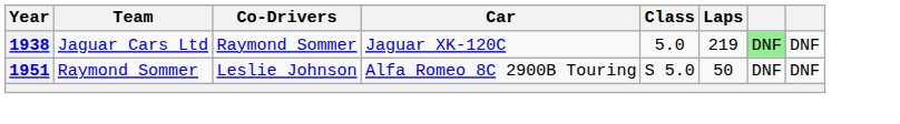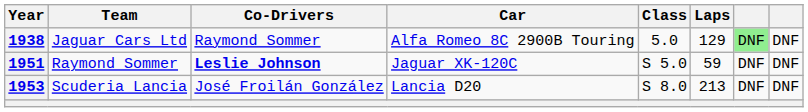1938 | Car: Jaguar XK-120C -> Alfa Romeo 8C 2900B Touring
1938 | Laps: 219 -> 129
1951 | Co-Drivers: normal -> bold
1951 | Car: Alfa Romeo 8C 2900B Touring -> Jaguar XK-120C
1951 | Laps: 50 -> 59
+ row: 1953 | Scuderia Lancia | José Froilán González | Lancia D20 | S 8.0 | 213 | DNF | DNF
